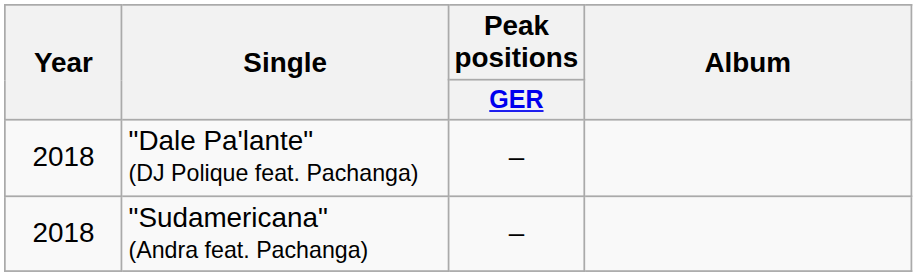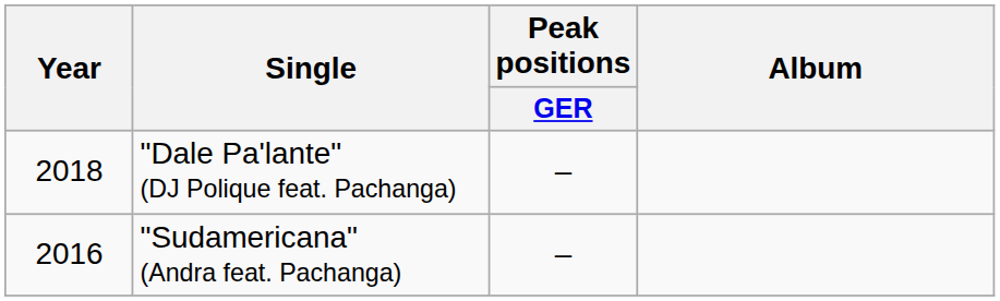"Sudamericana" (Andra feat. Pachanga) | Year: 2018 -> 2016
